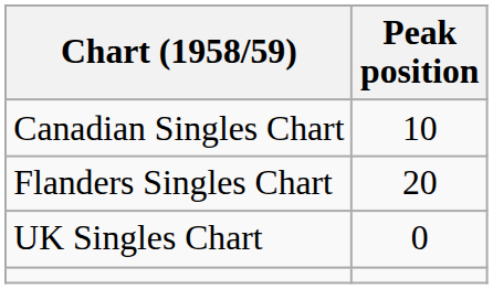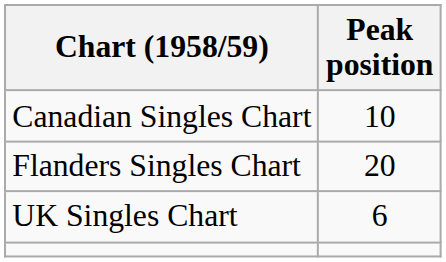UK Singles Chart | Peak position: 0 -> 6
